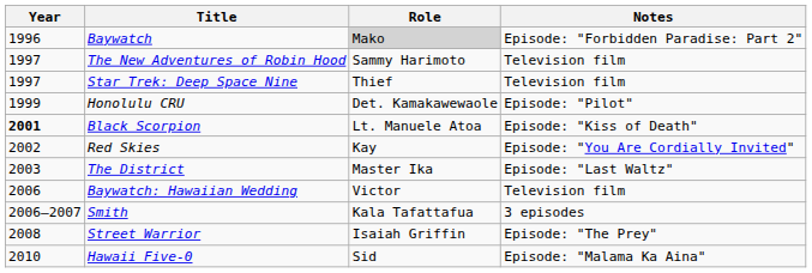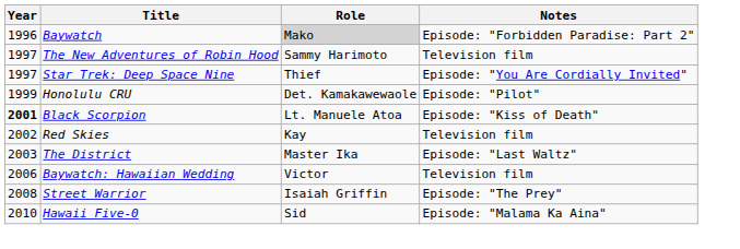Star Trek: Deep Space Nine | Notes: Television film -> Episode: "You Are Cordially Invited"
Red Skies | Notes: Episode: "You Are Cordially Invited" -> Television film
- row: 2006–2007 | Smith | Kala Tafattafua | 3 episodes
